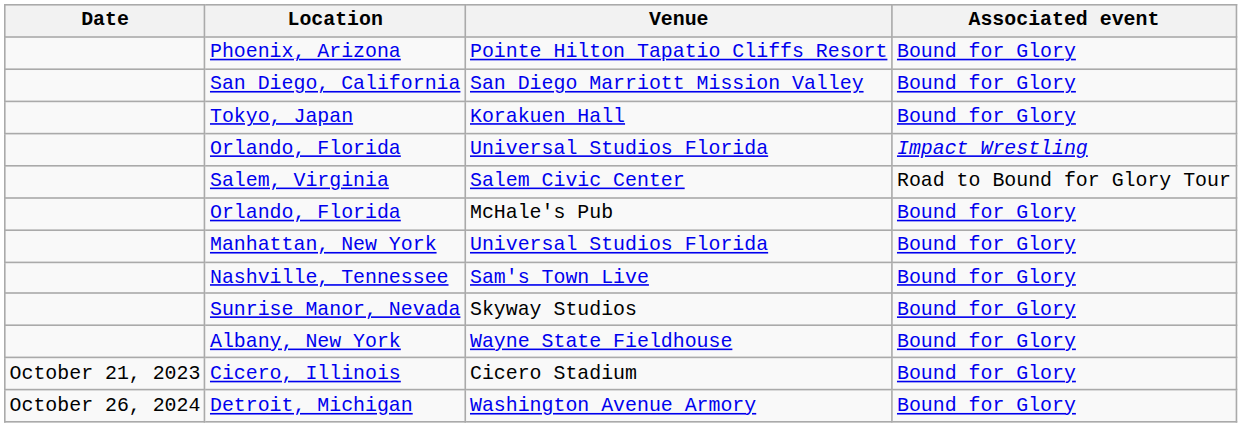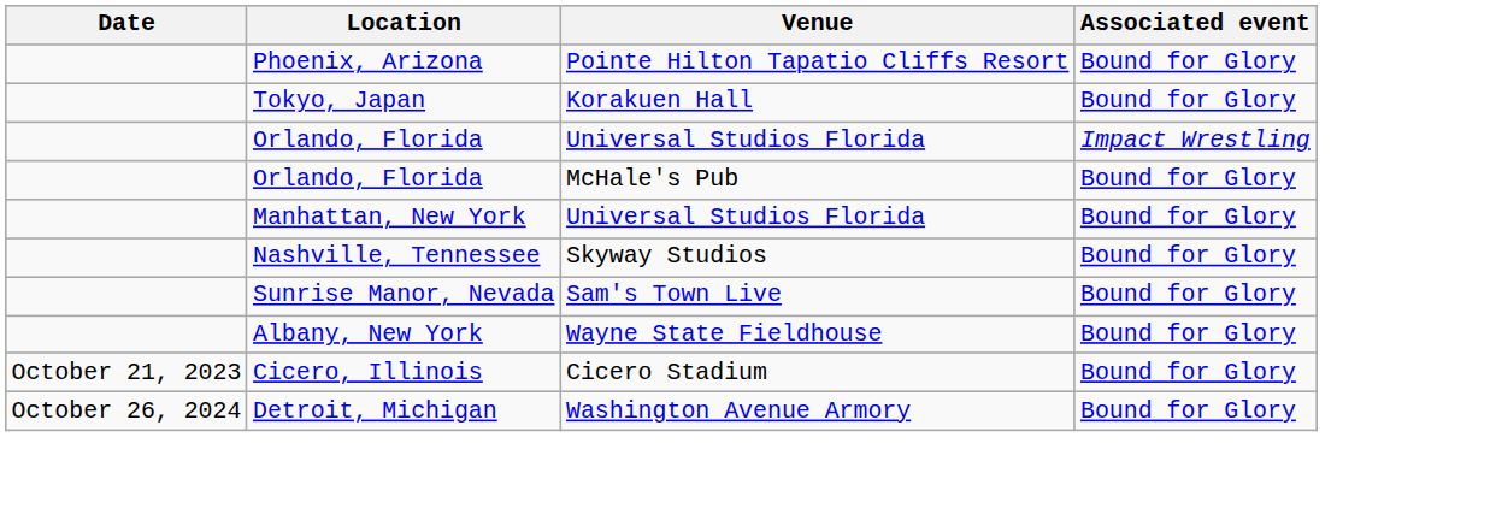- row: San Diego, California | San Diego Marriott Mission Valley | Bound for Glory
- row: Salem, Virginia | Salem Civic Center | Road to Bound for Glory Tour
Nashville, Tennessee | Venue: Sam's Town Live -> Skyway Studios
Sunrise Manor, Nevada | Venue: Skyway Studios -> Sam's Town Live
